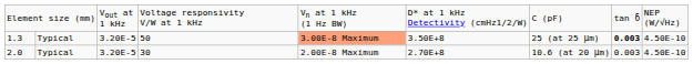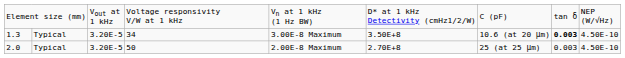1.3 | column 4: 50 -> 34
1.3 | column 5: lightsalmon background -> no background
1.3 | column 7: 25 (at 25 μm) -> 10.6 (at 20 μm)
2.0 | column 4: 30 -> 50
2.0 | column 7: 10.6 (at 20 μm) -> 25 (at 25 μm)
